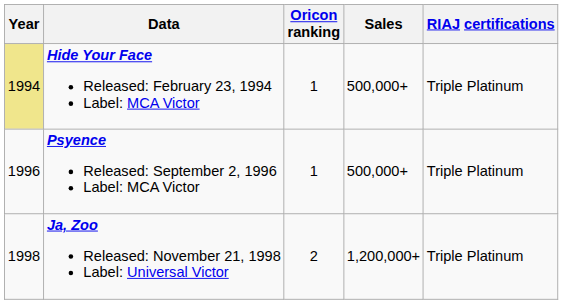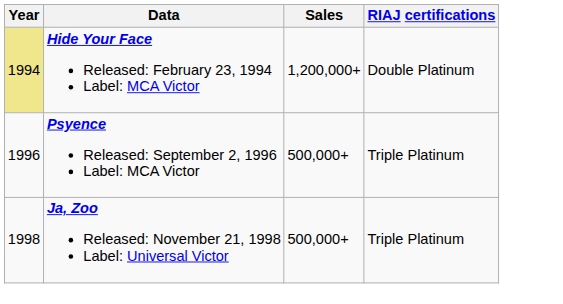- column: Oricon ranking | 1 | 1 | 2
Hide Your Face Released: February 23, 1994 Label: MCA Victor | Sales: 500,000+ -> 1,200,000+
Hide Your Face Released: February 23, 1994 Label: MCA Victor | RIAJ certifications: Triple Platinum -> Double Platinum
Ja, Zoo Released: November 21, 1998 Label: Universal Victor | Sales: 1,200,000+ -> 500,000+
